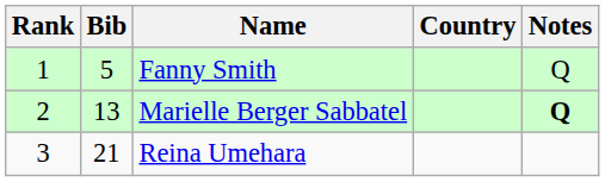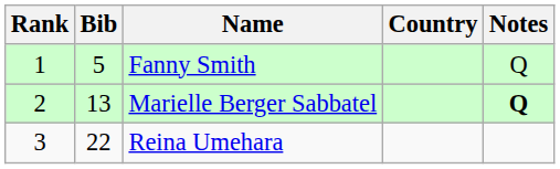Reina Umehara | Bib: 21 -> 22
